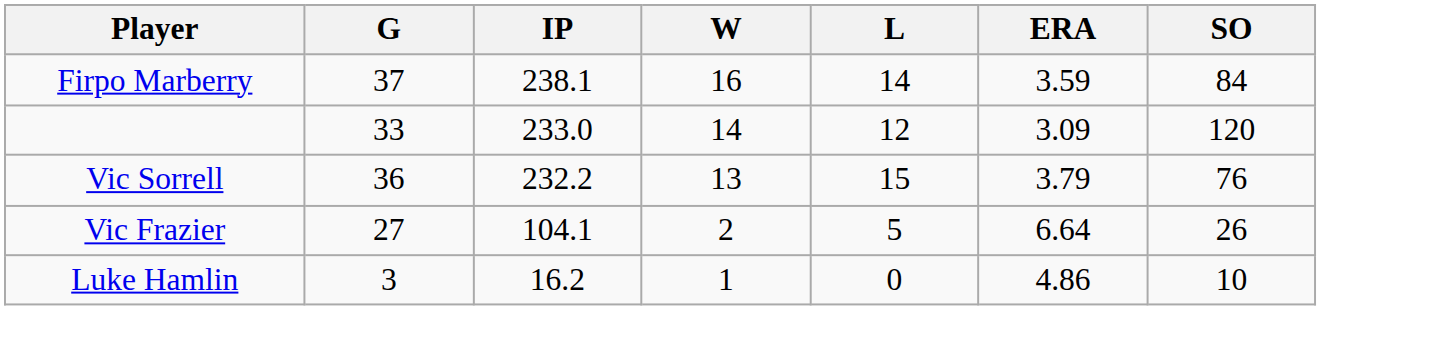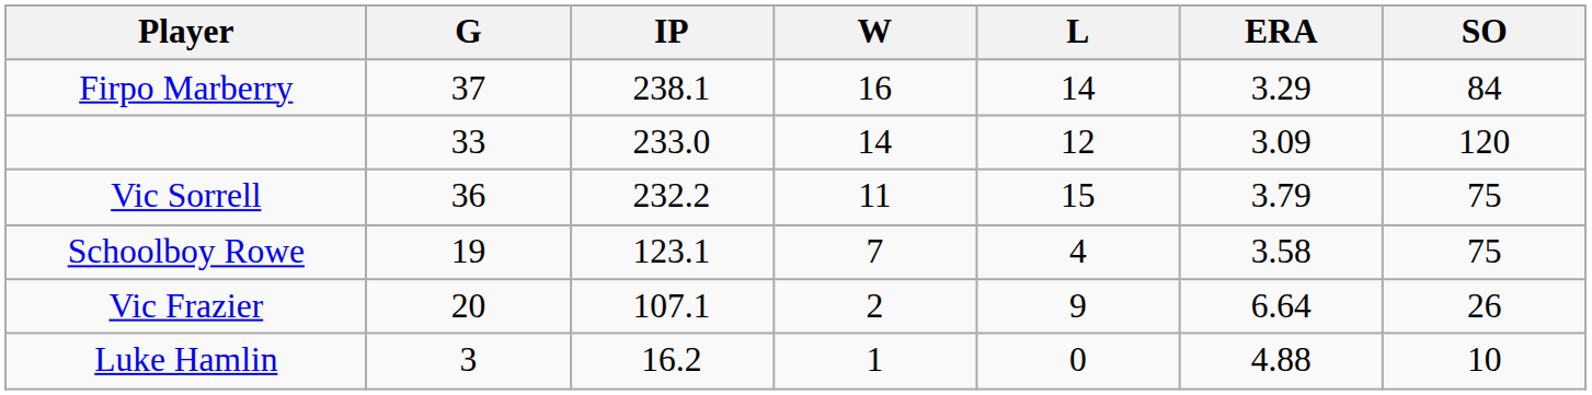Firpo Marberry | ERA: 3.59 -> 3.29
Vic Sorrell | W: 13 -> 11
Vic Sorrell | SO: 76 -> 75
+ row: Schoolboy Rowe | 19 | 123.1 | 7 | 4 | 3.58 | 75
Vic Frazier | G: 27 -> 20
Vic Frazier | IP: 104.1 -> 107.1
Vic Frazier | L: 5 -> 9
Luke Hamlin | ERA: 4.86 -> 4.88
